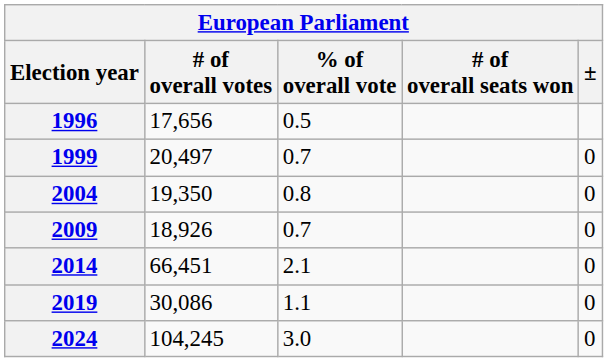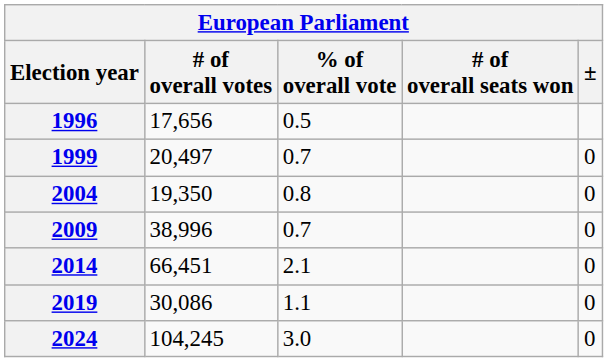2009 | # of overall votes: 18,926 -> 38,996
